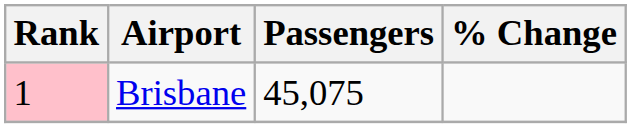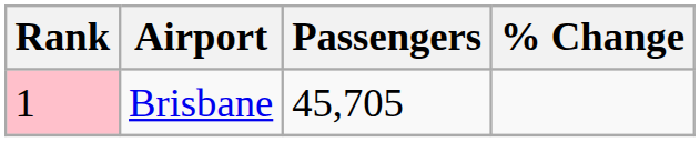Brisbane | Passengers: 45,075 -> 45,705
